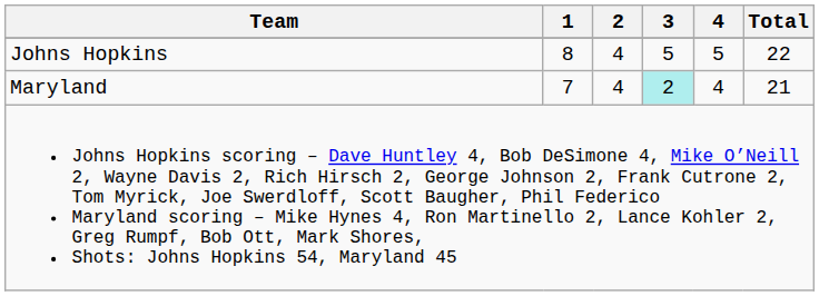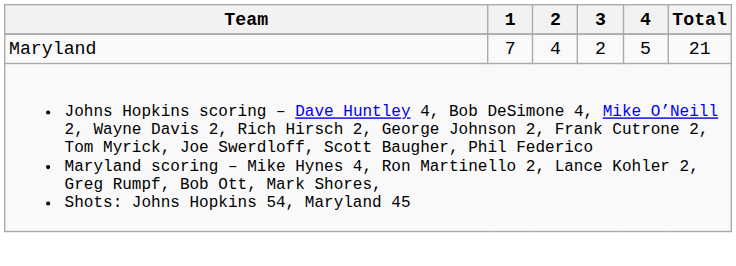- row: Johns Hopkins | 8 | 4 | 5 | 5 | 22
Maryland | 3: paleturquoise background -> no background
Maryland | 4: 4 -> 5
